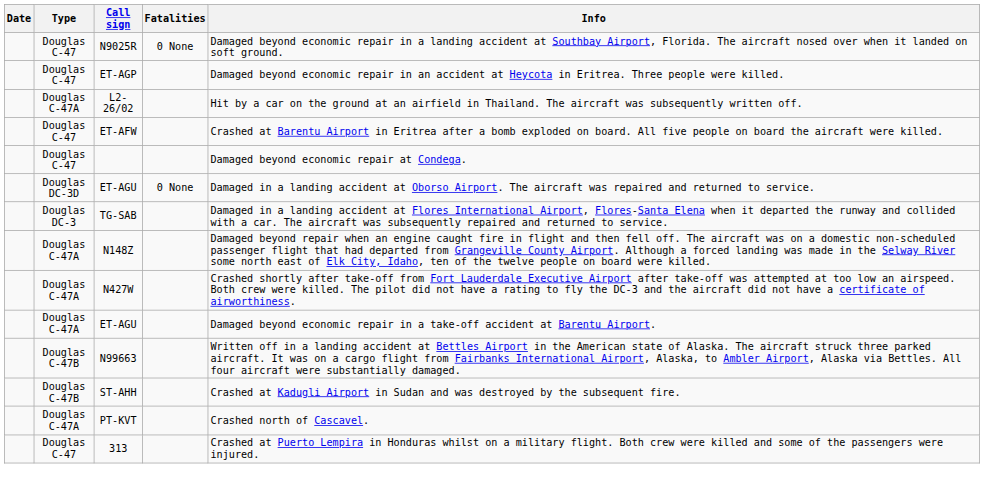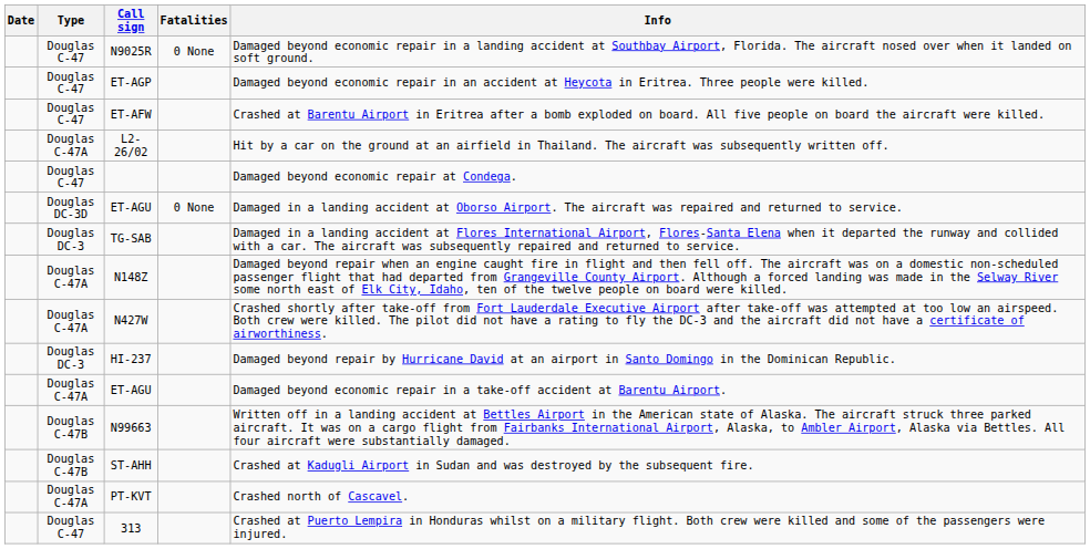rows swapped: ET-AFW <-> L2-26/02
+ row: Douglas DC-3 | HI-237 | Damaged beyond repair by Hurricane David at an airport in Santo Domingo in the Dominican Republic.
